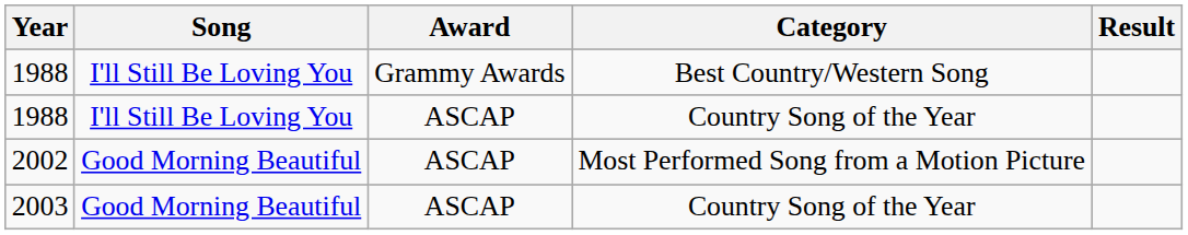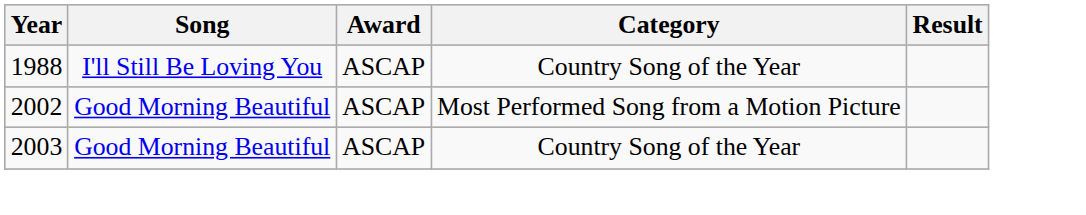- row: 1988 | I'll Still Be Loving You | Grammy Awards | Best Country/Western Song
